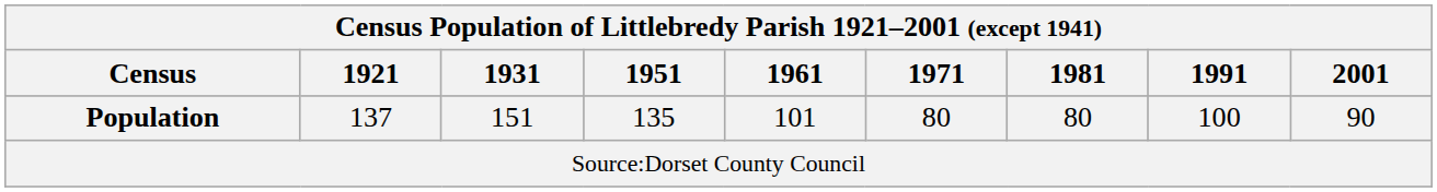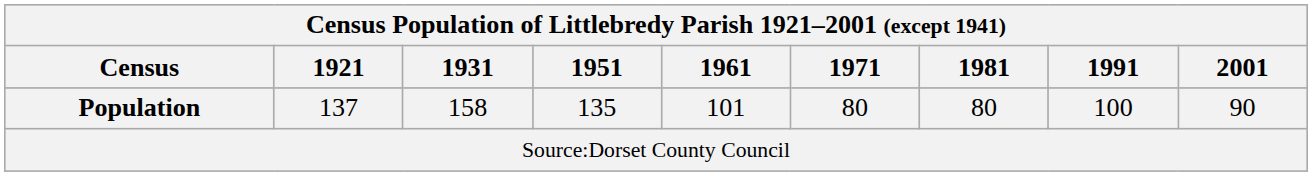Population | 1931: 151 -> 158
